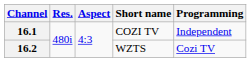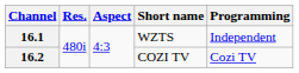16.1 | Short name: COZI TV -> WZTS
16.2 | Short name: WZTS -> COZI TV
